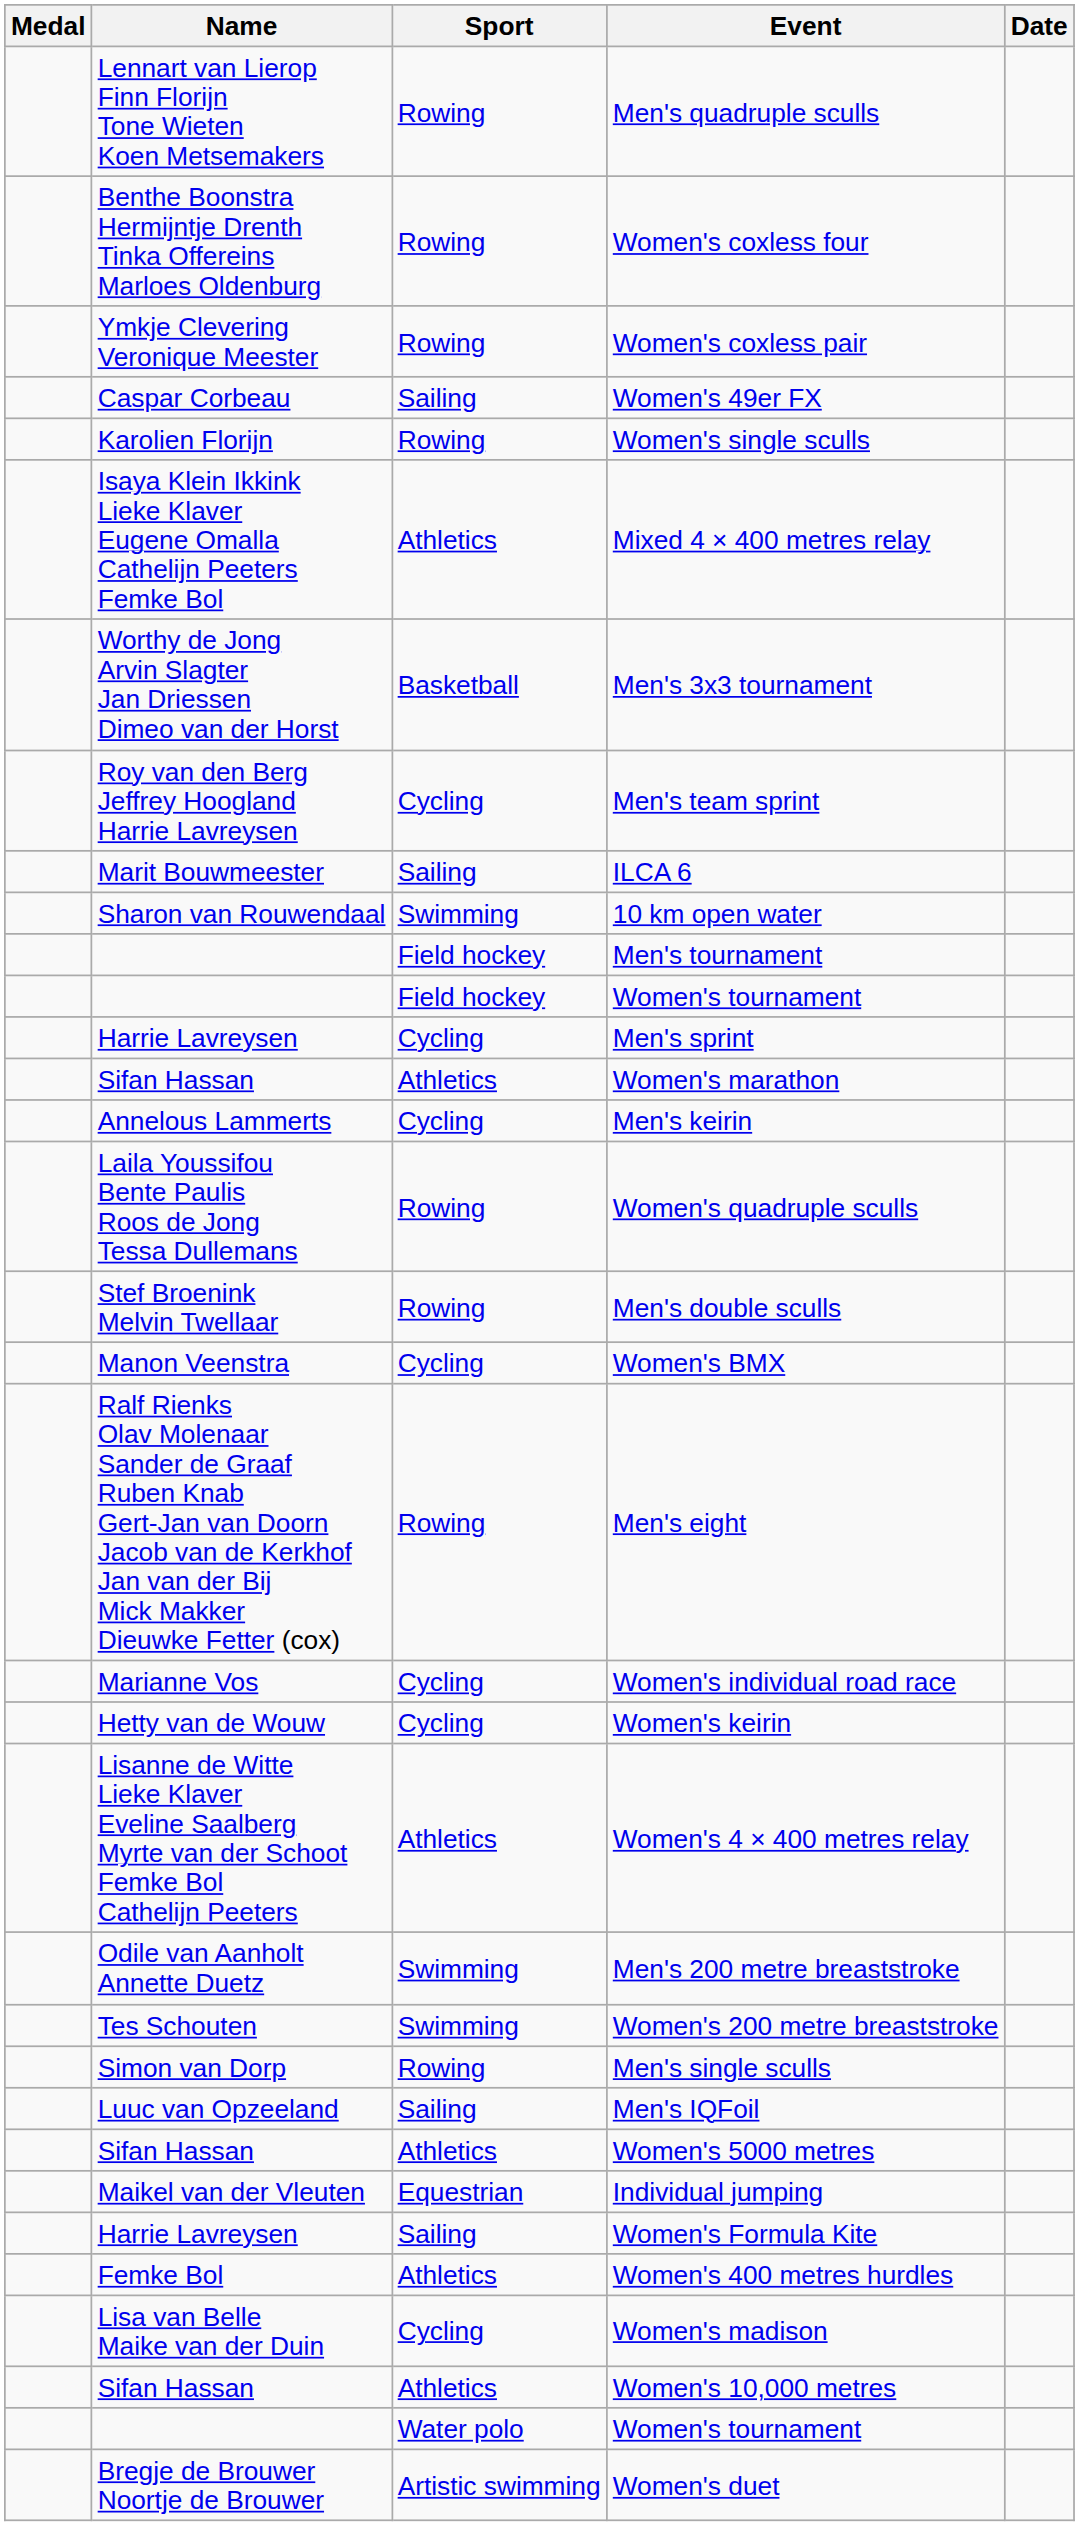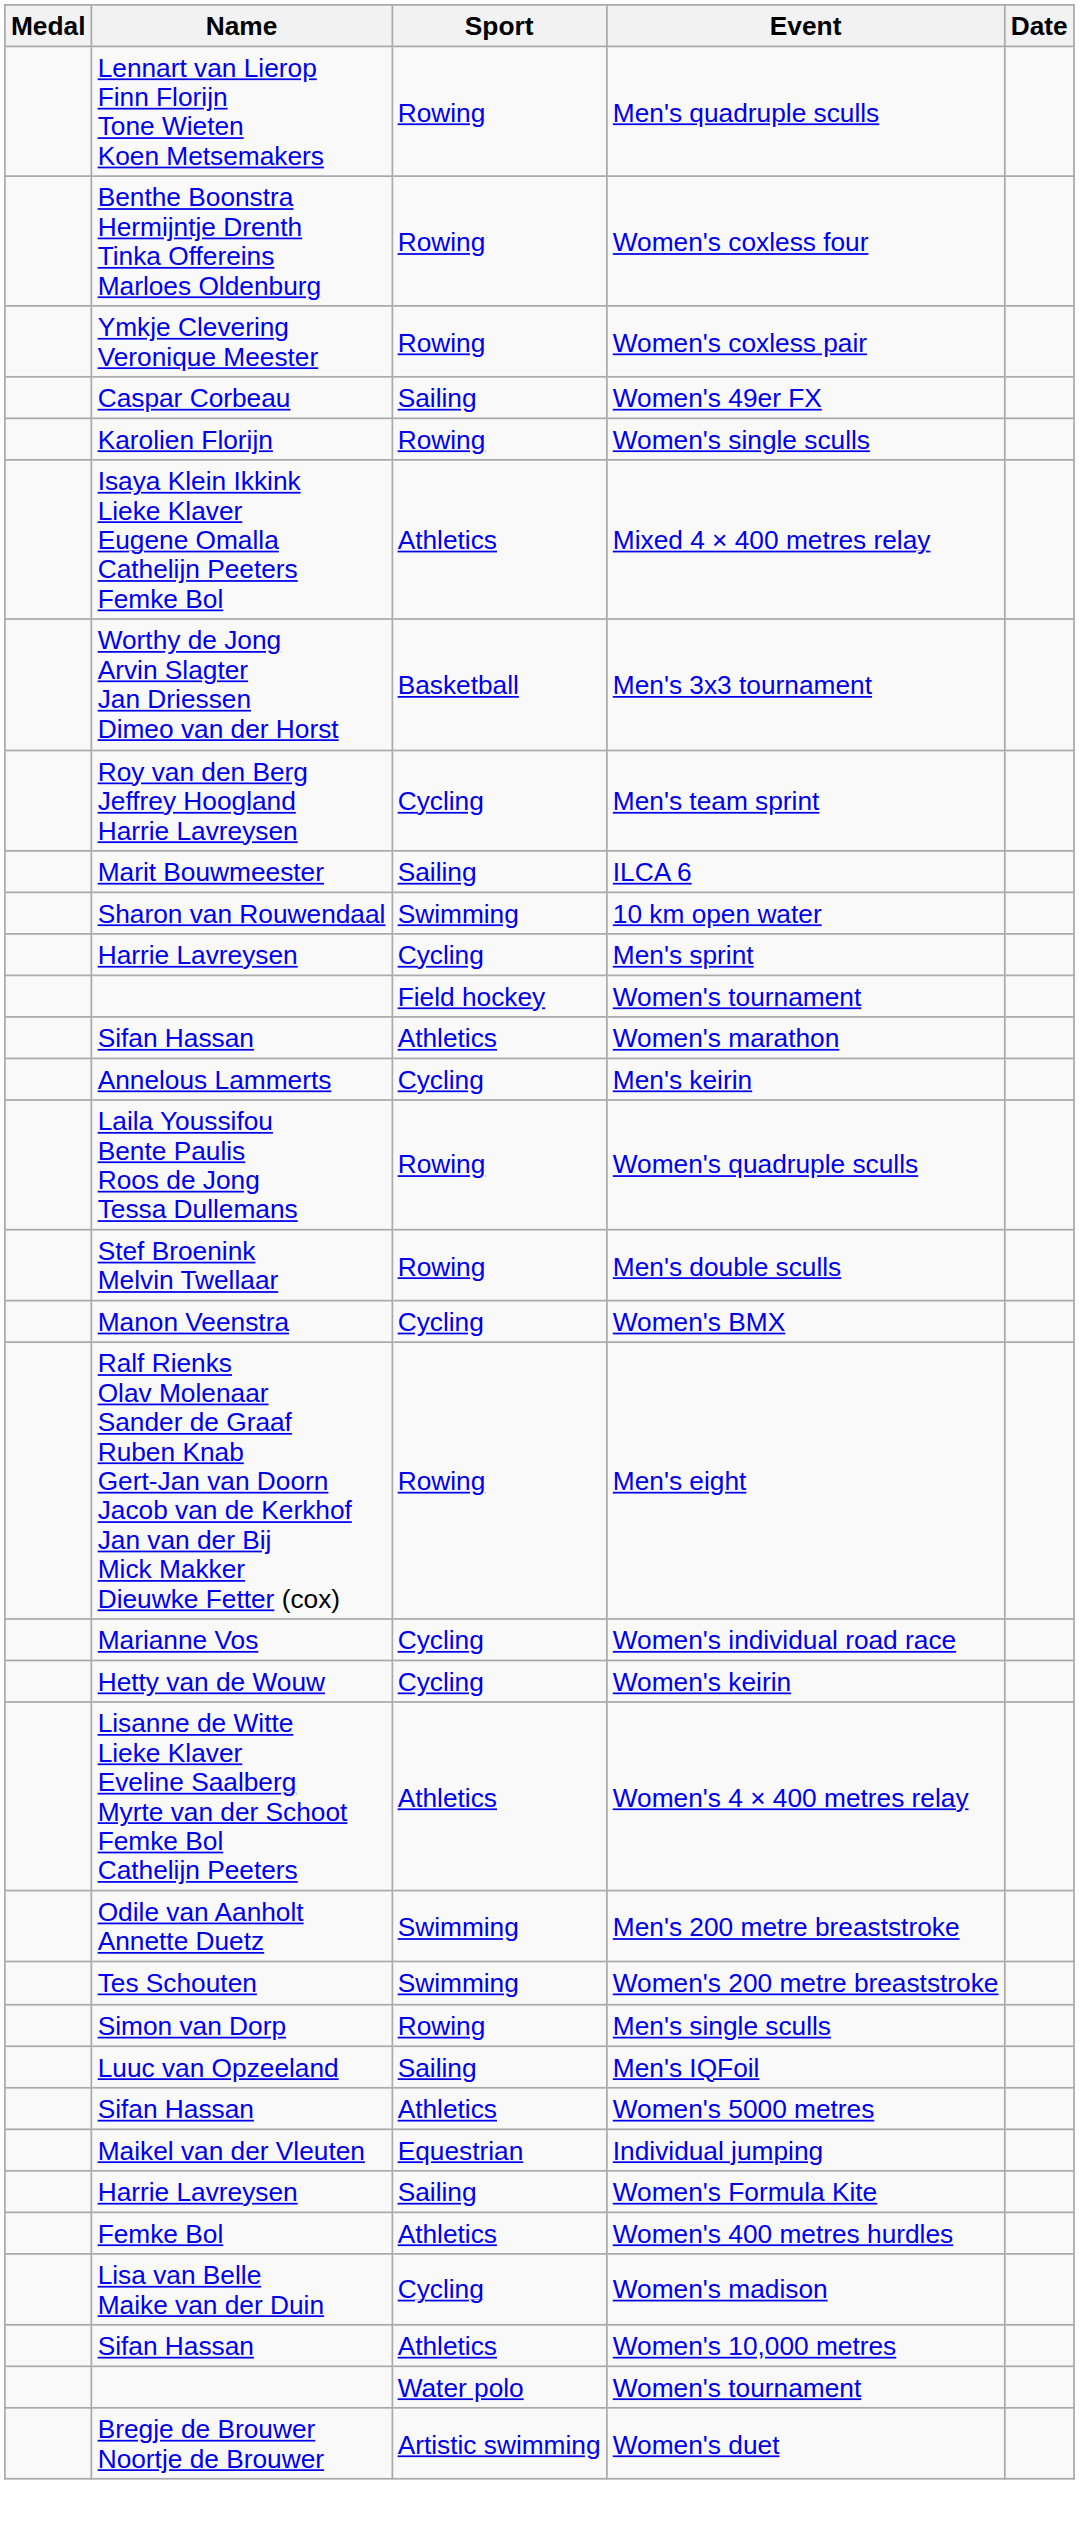- row: Field hockey | Men's tournament
rows swapped: Men's sprint <-> Field hockey / Women's tournament
